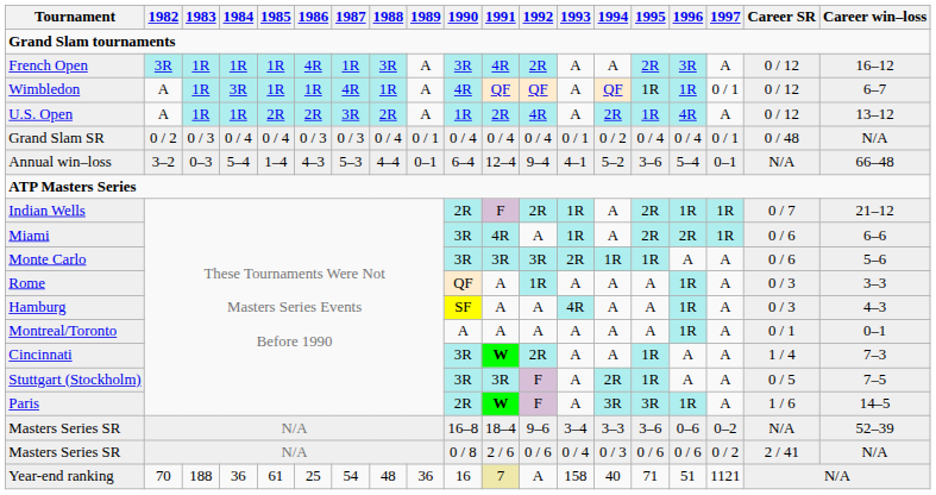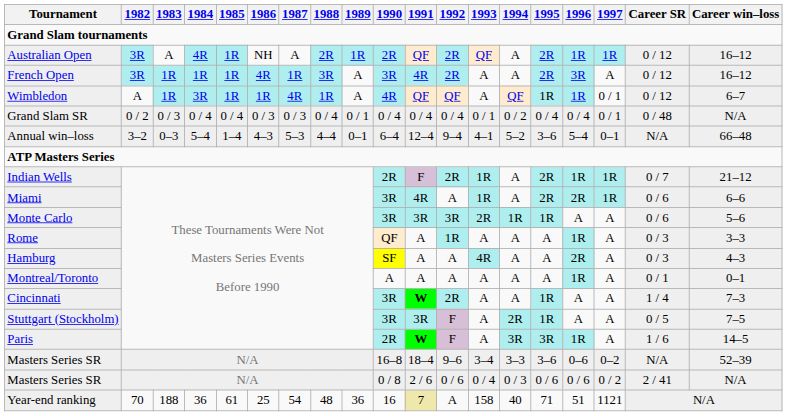+ row: Australian Open | 3R | A | 4R | 1R | NH | A | 2R | 1R | 2R | QF | 2R | QF | A | 2R | 1R | 1R | 0 / 12 | 16–12
- row: U.S. Open | A | 1R | 1R | 2R | 2R | 3R | 2R | A | 1R | 2R | 4R | A | 2R | 1R | 4R | A | 0 / 12 | 13–12
Hamburg | 1996: 1R -> 2R
